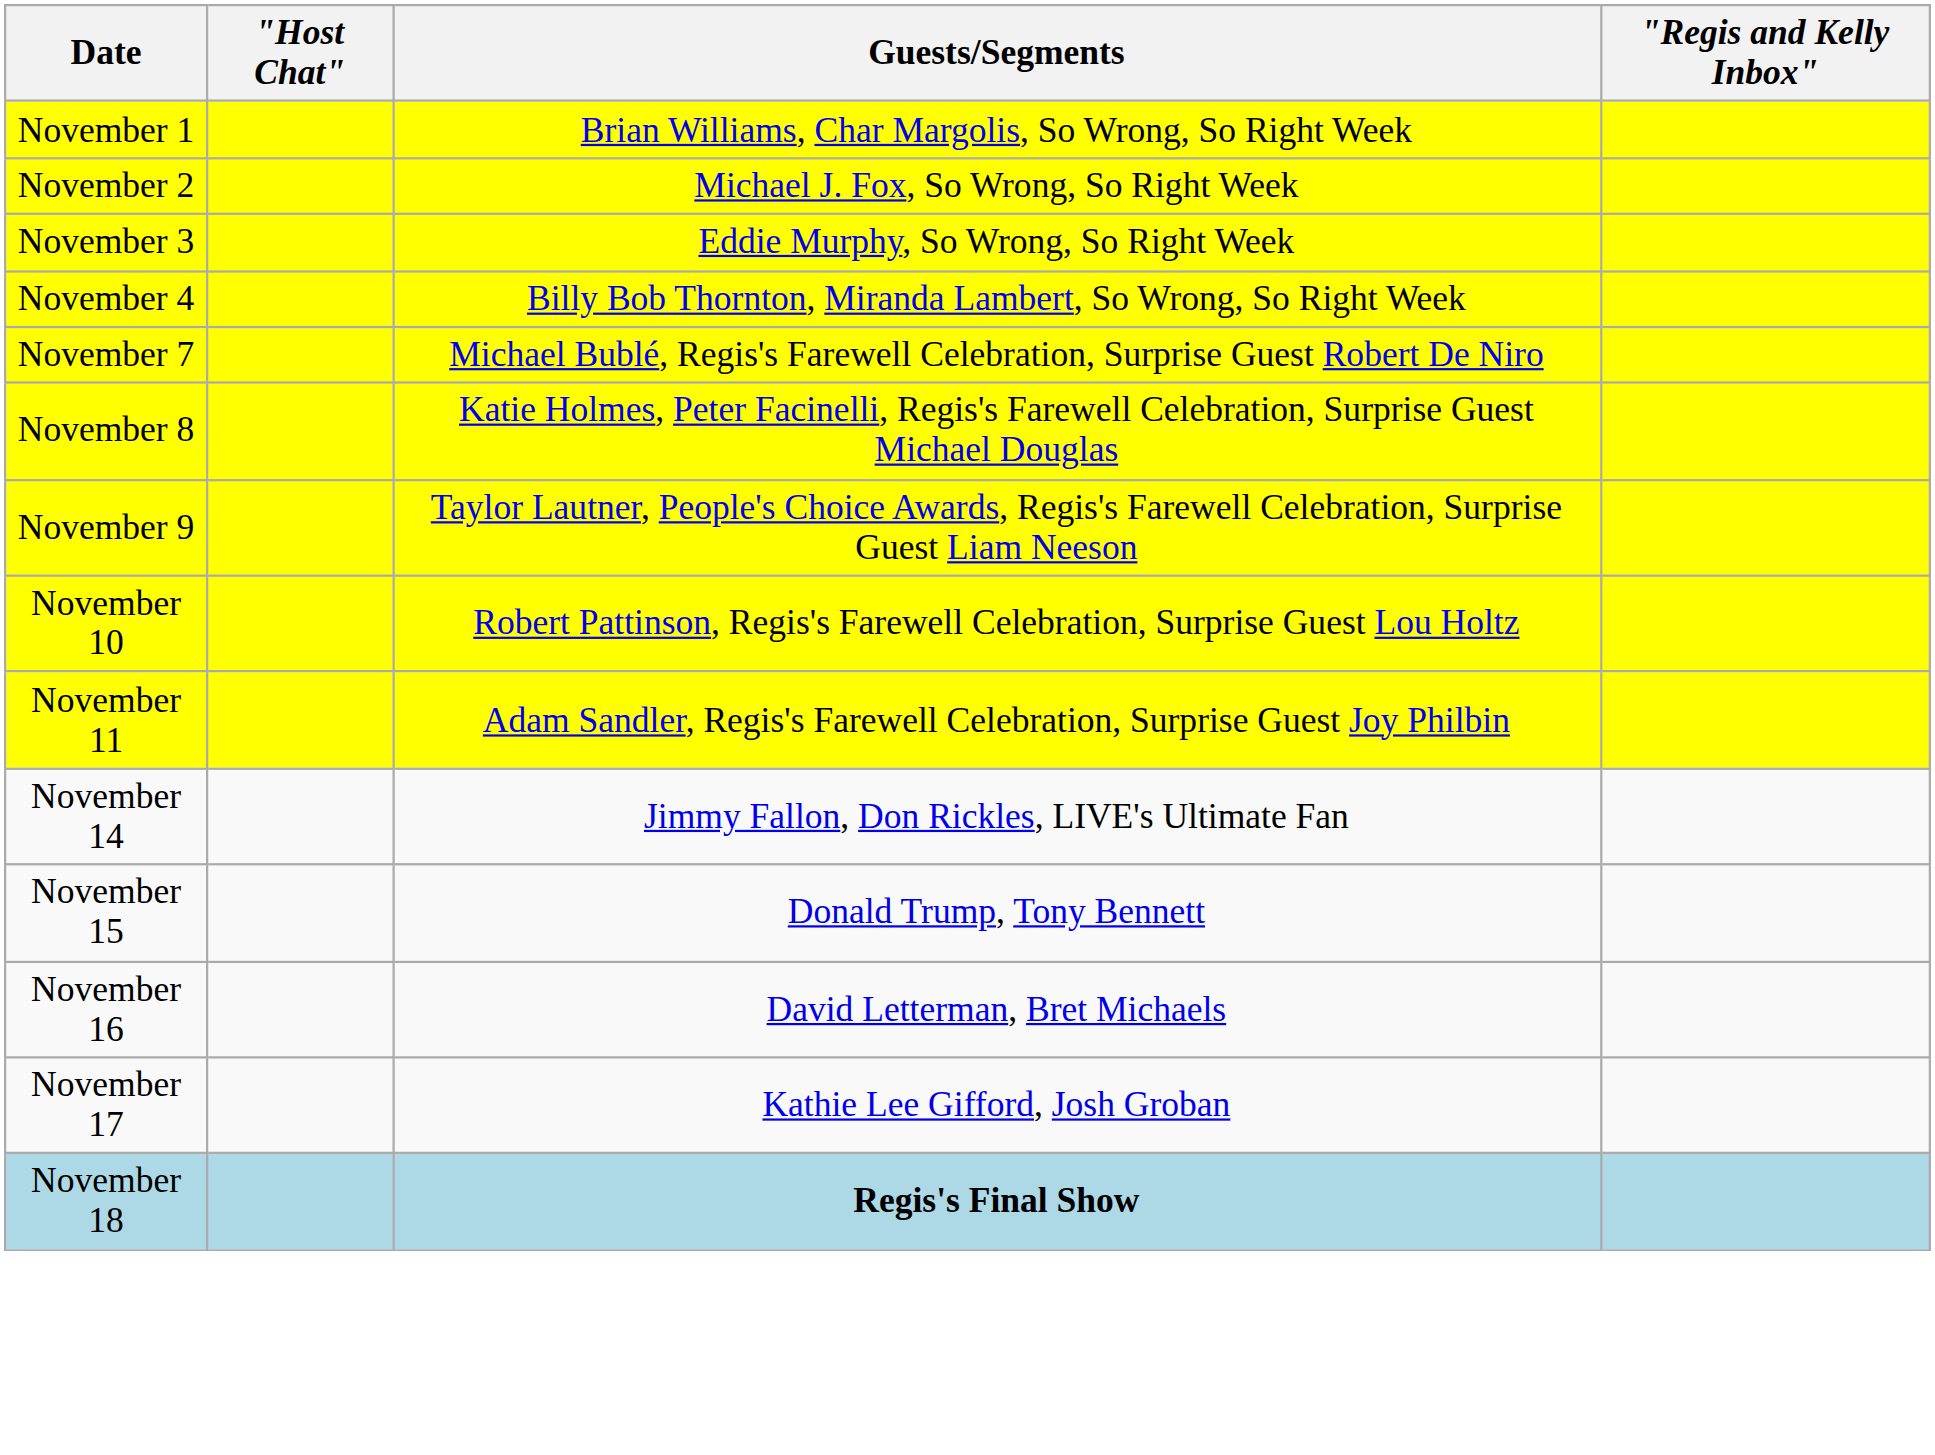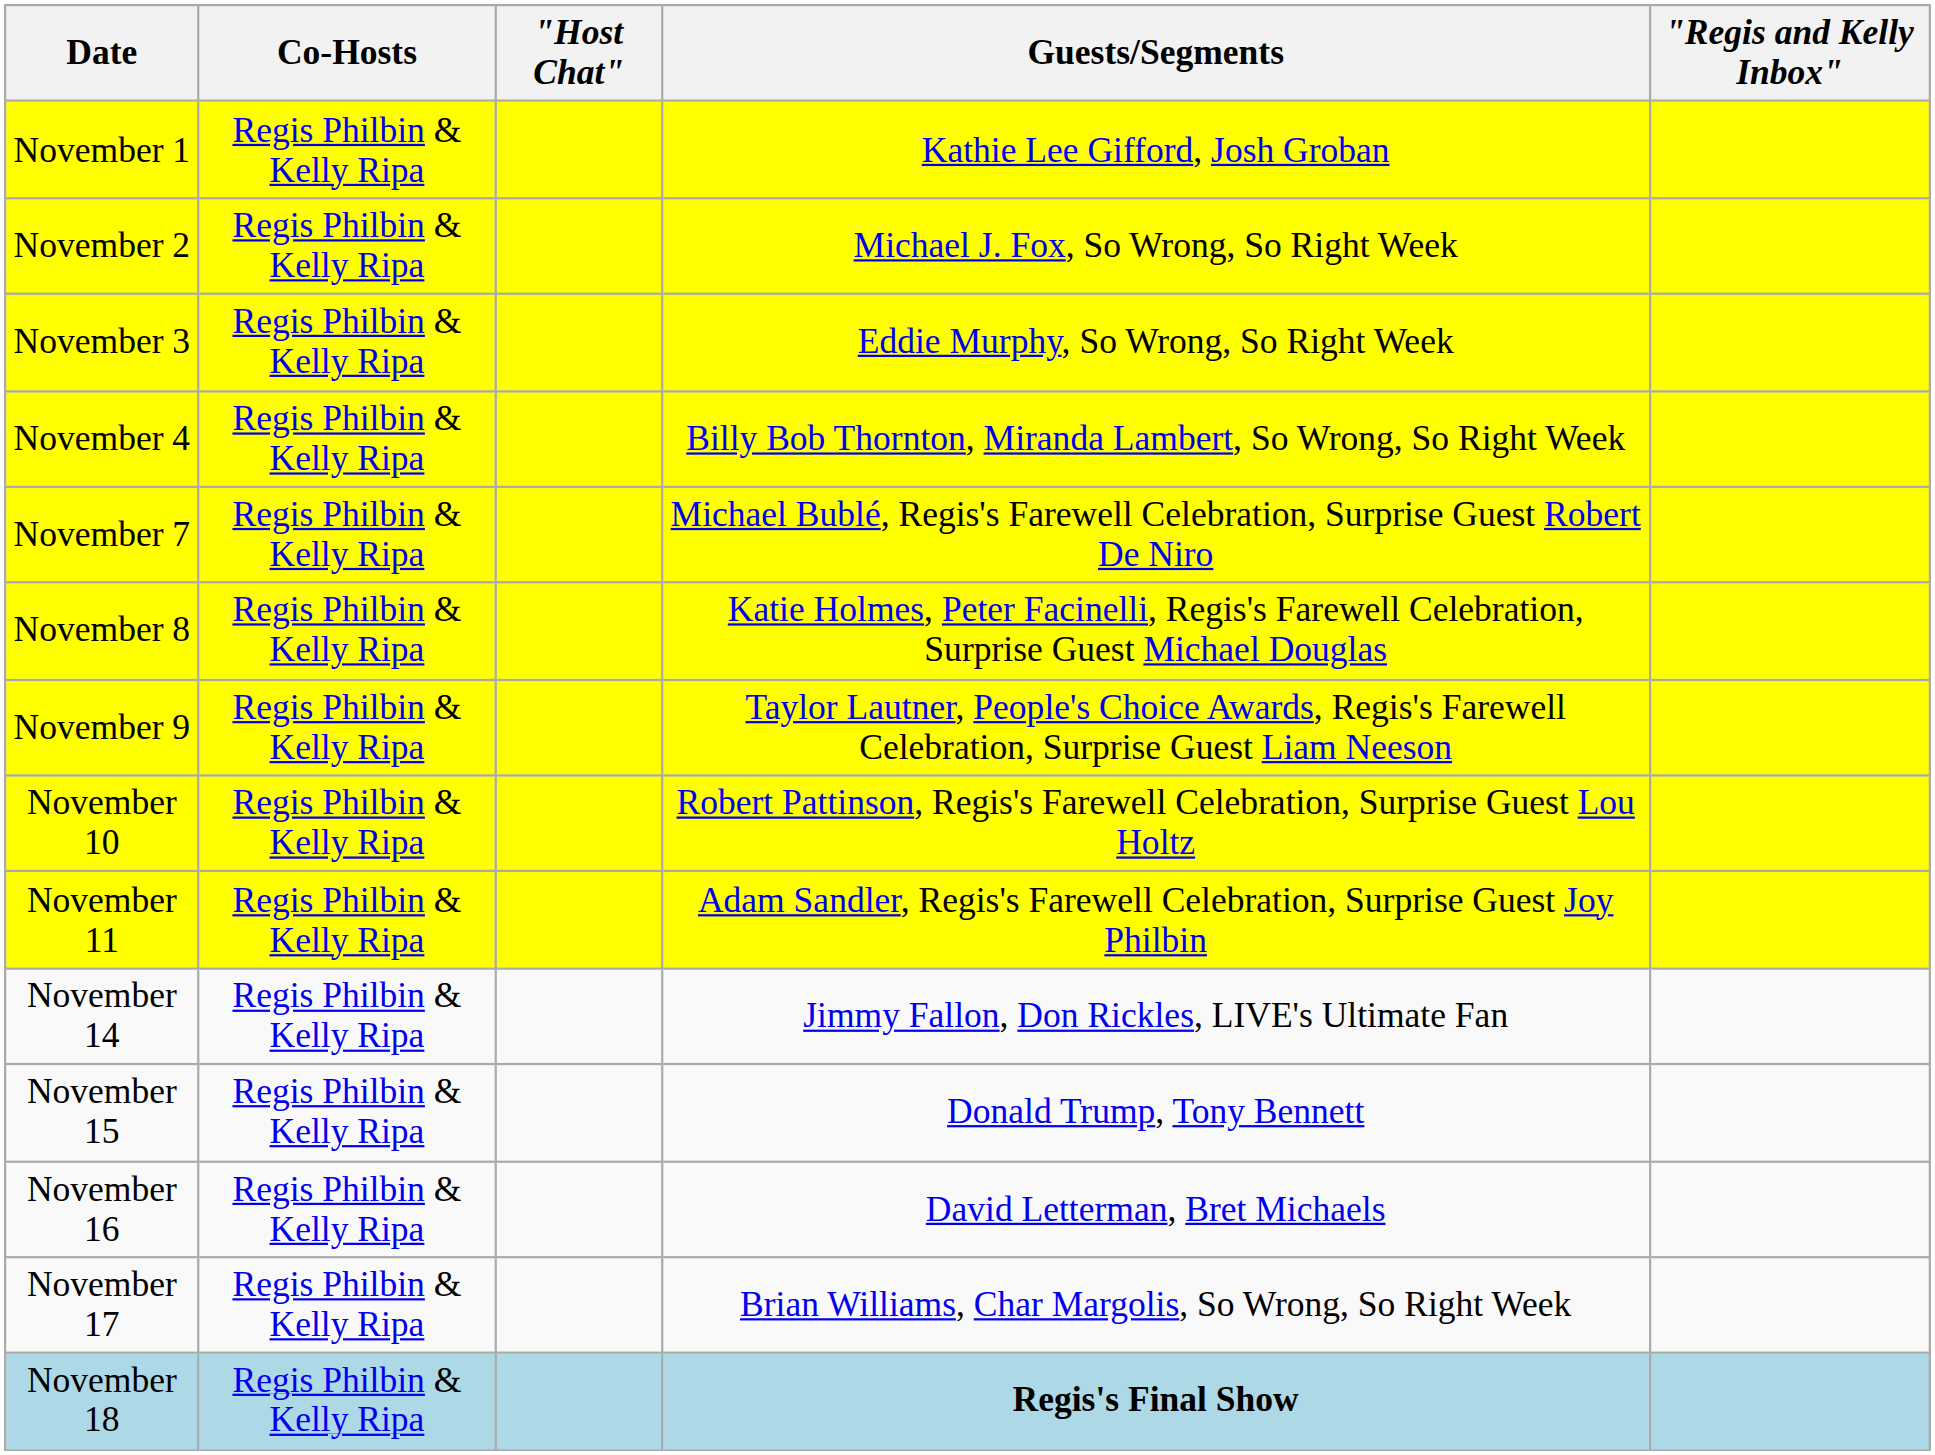+ column: Co-Hosts | Regis Philbin & Kelly Ripa | Regis Philbin & Kelly Ripa | Regis Philbin & Kelly Ripa | Regis Philbin & Kelly Ripa | Regis Philbin & Kelly Ripa | Regis Philbin & Kelly Ripa | Regis Philbin & Kelly Ripa | Regis Philbin & Kelly Ripa | Regis Philbin & Kelly Ripa | Regis Philbin & Kelly Ripa | Regis Philbin & Kelly Ripa | Regis Philbin & Kelly Ripa | Regis Philbin & Kelly Ripa | Regis Philbin & Kelly Ripa
November 1 | Guests/Segments: Brian Williams, Char Margolis, So Wrong, So Right Week -> Kathie Lee Gifford, Josh Groban
November 17 | Guests/Segments: Kathie Lee Gifford, Josh Groban -> Brian Williams, Char Margolis, So Wrong, So Right Week
